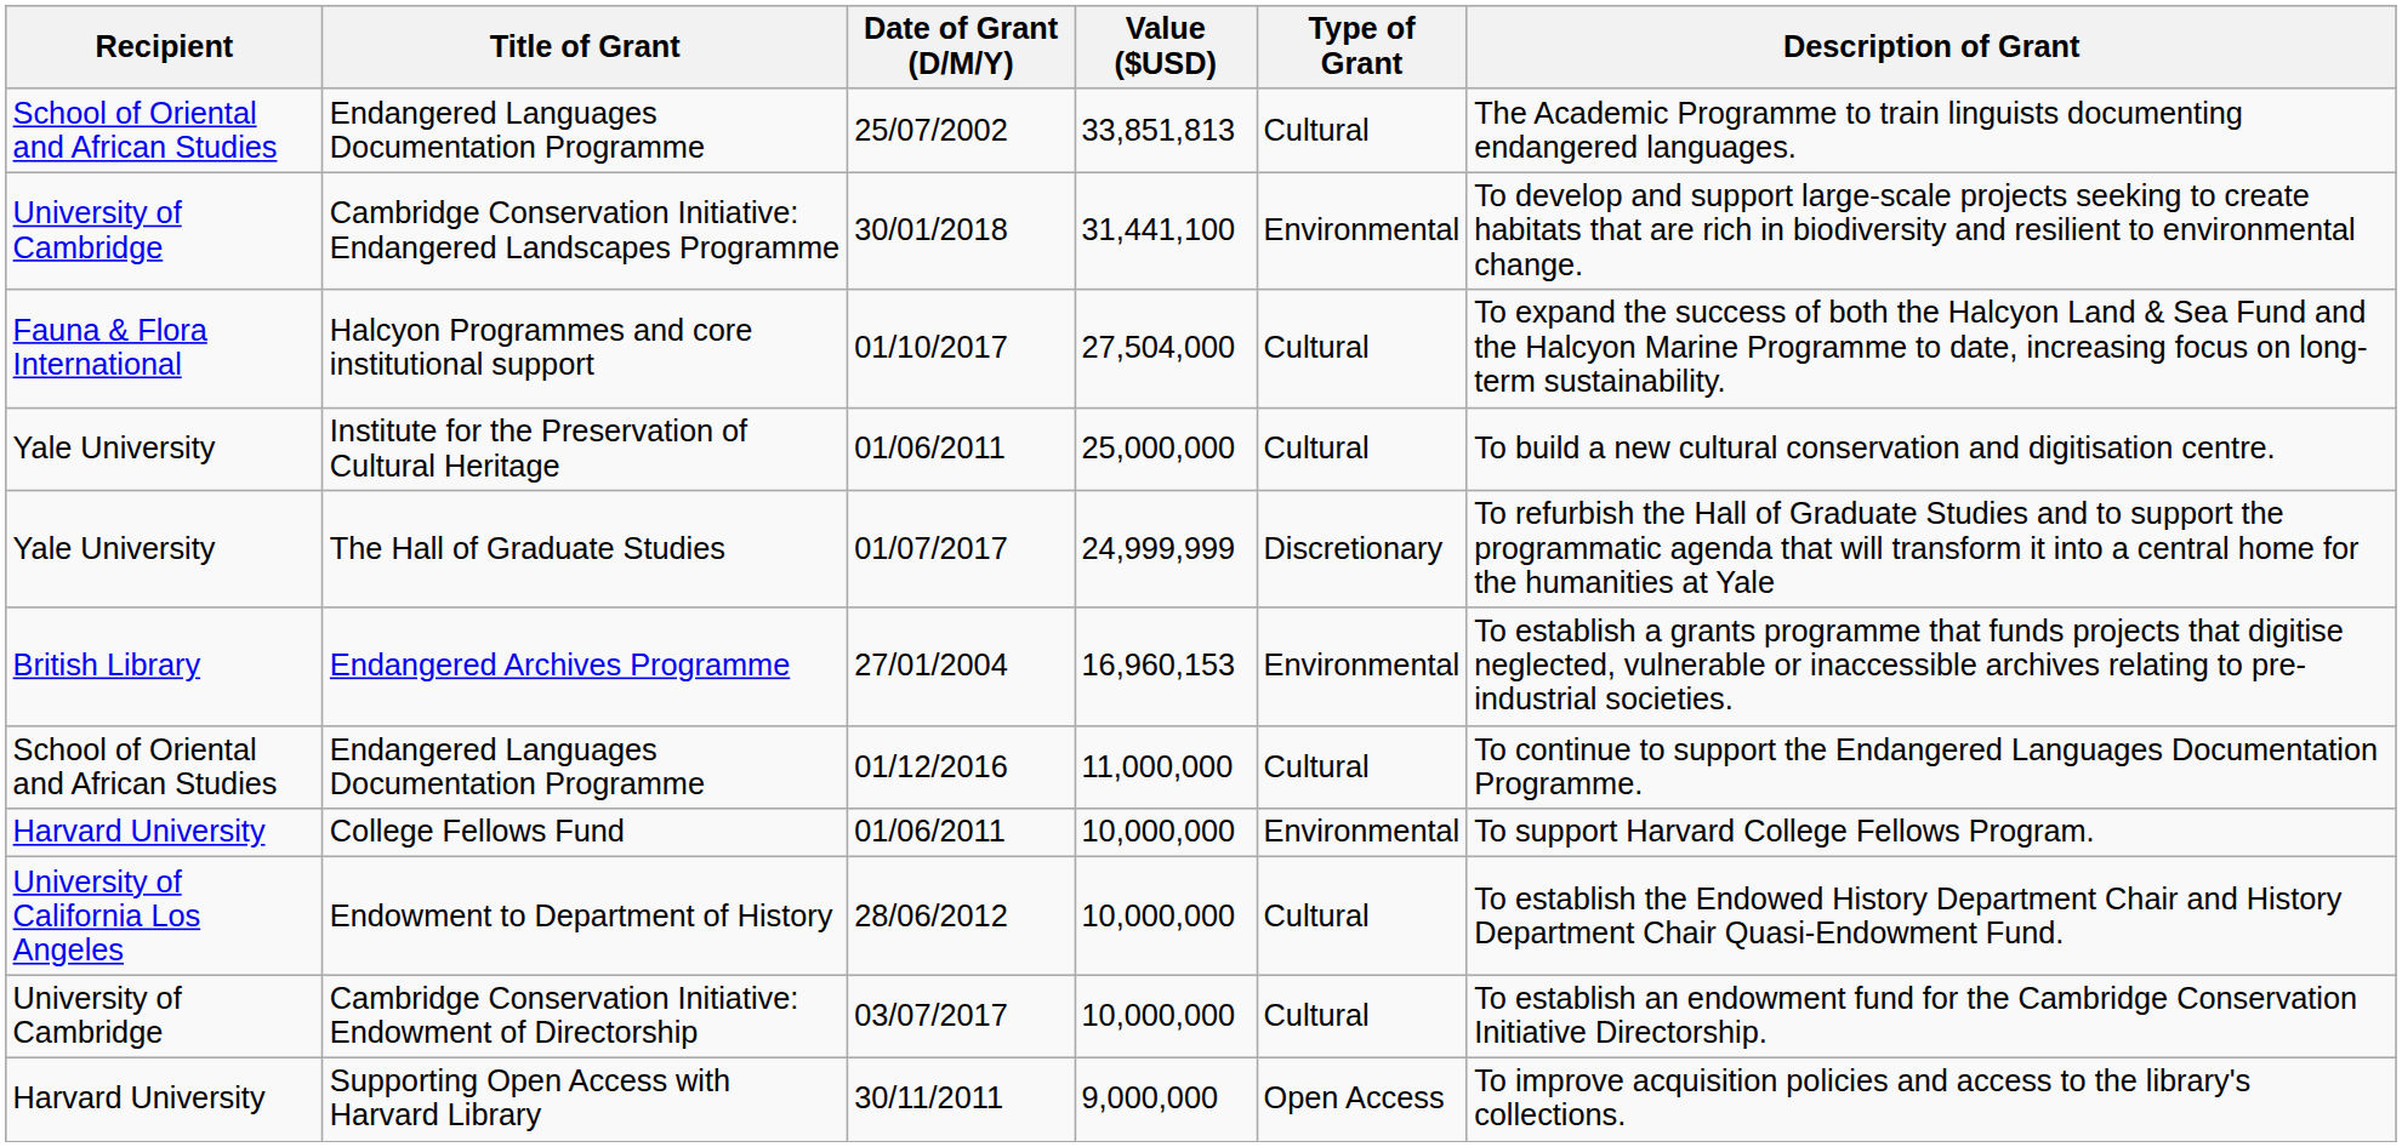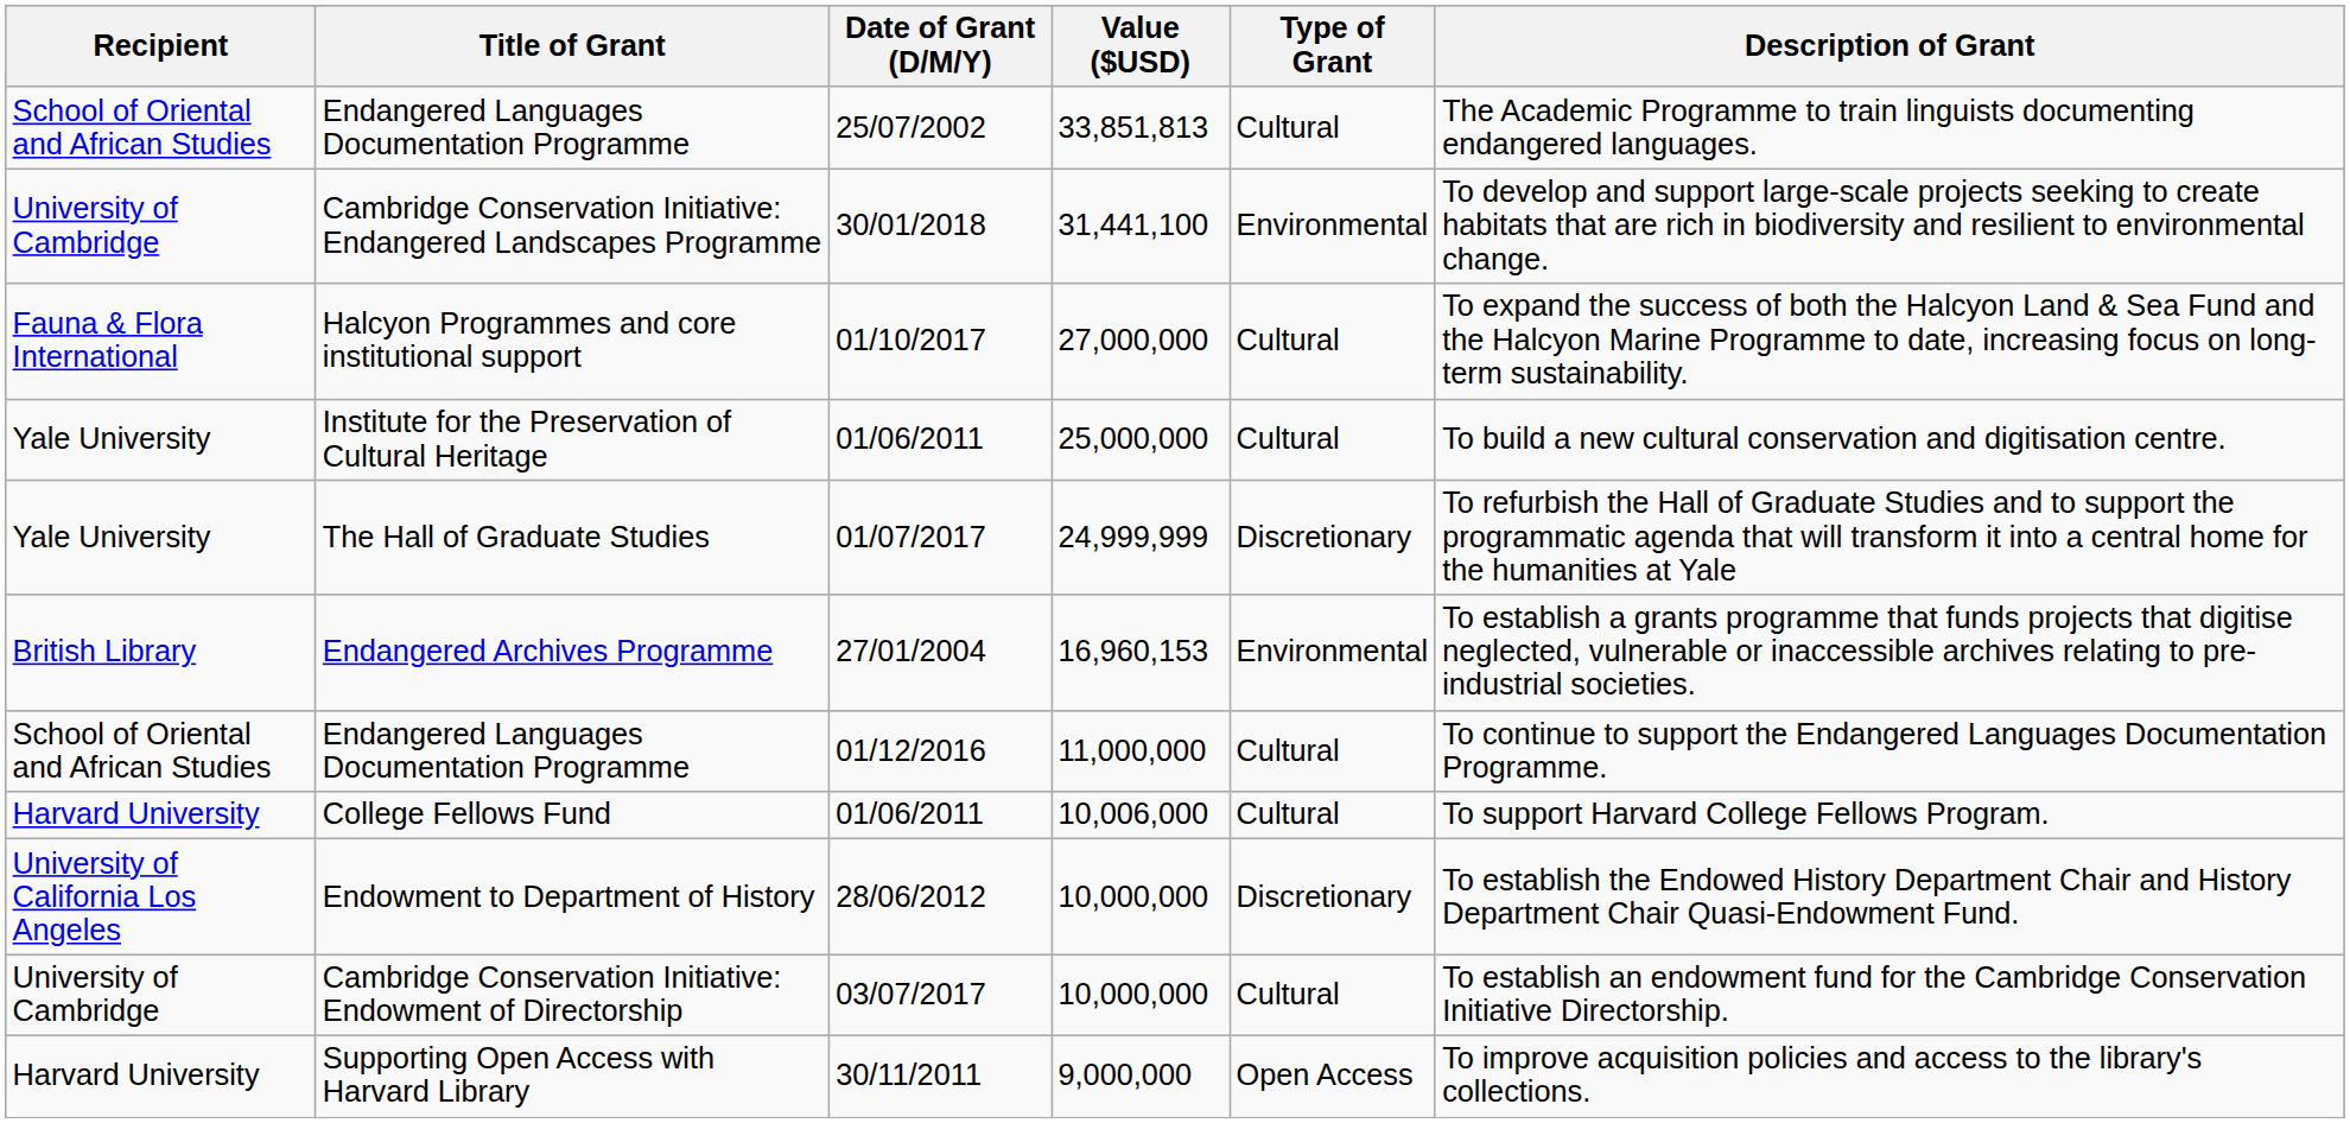Halcyon Programmes and core institutional support | Value ($USD): 27,504,000 -> 27,000,000
College Fellows Fund | Value ($USD): 10,000,000 -> 10,006,000
College Fellows Fund | Type of Grant: Environmental -> Cultural
Endowment to Department of History | Type of Grant: Cultural -> Discretionary
